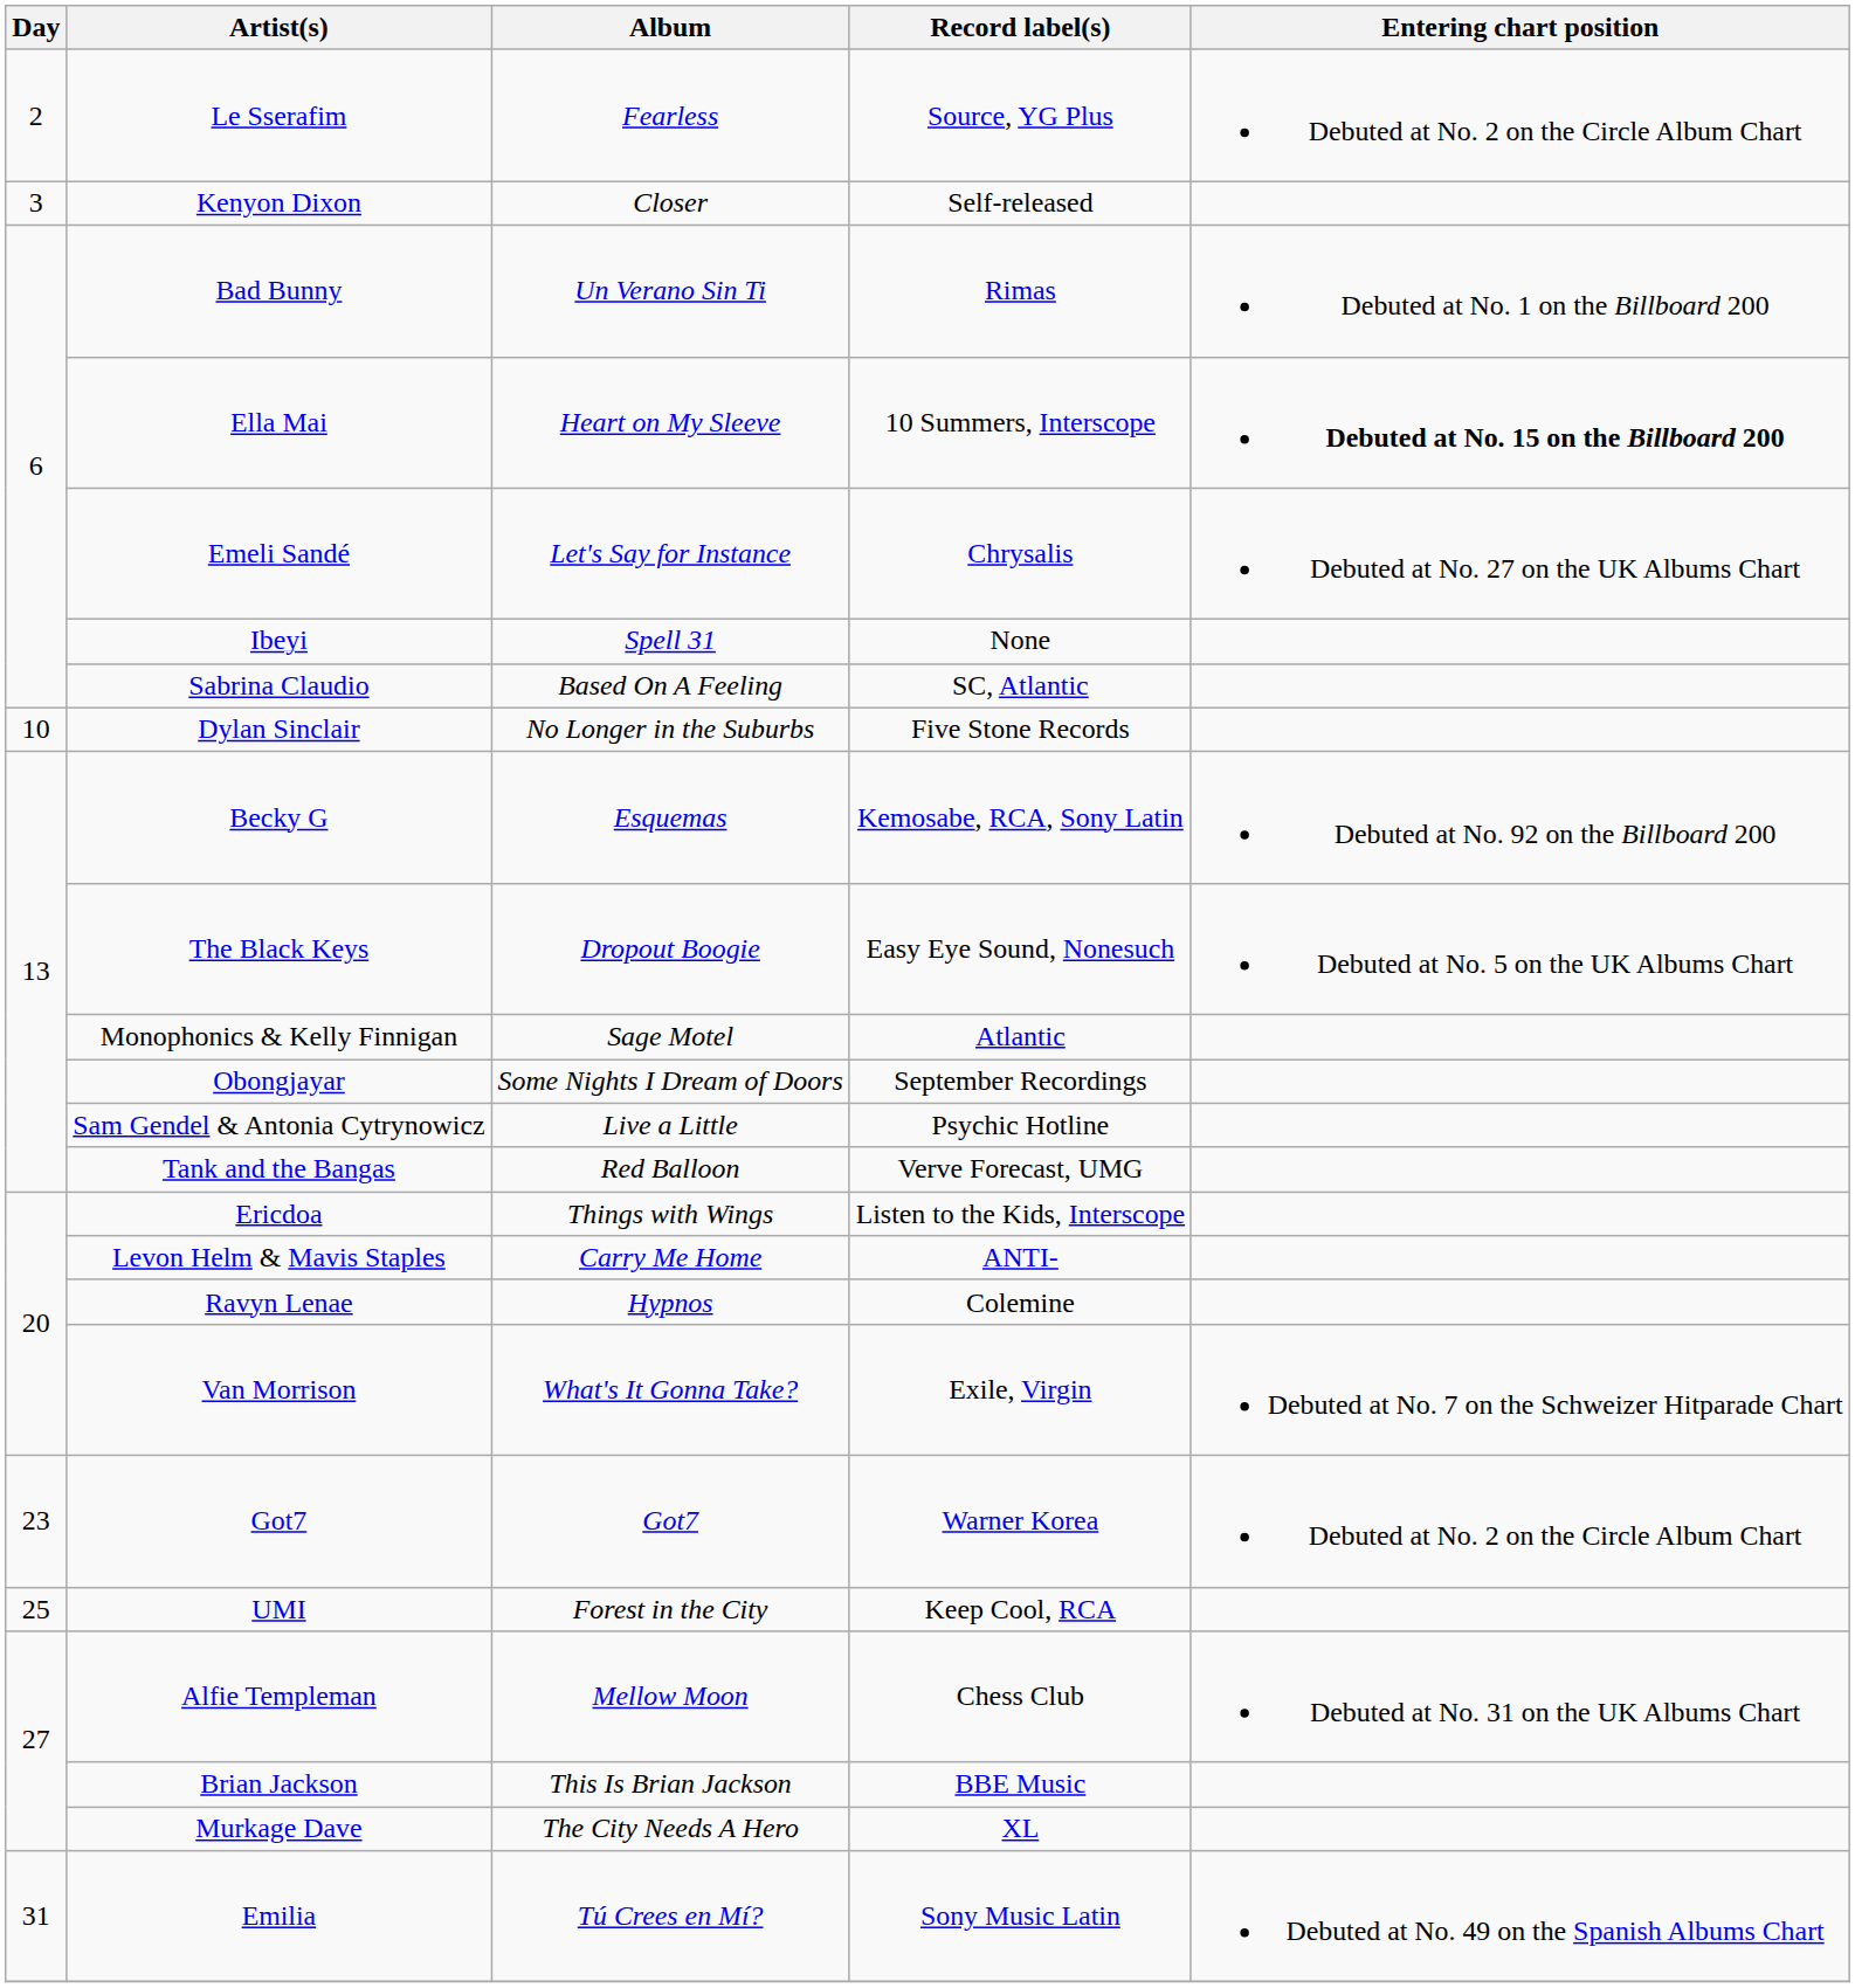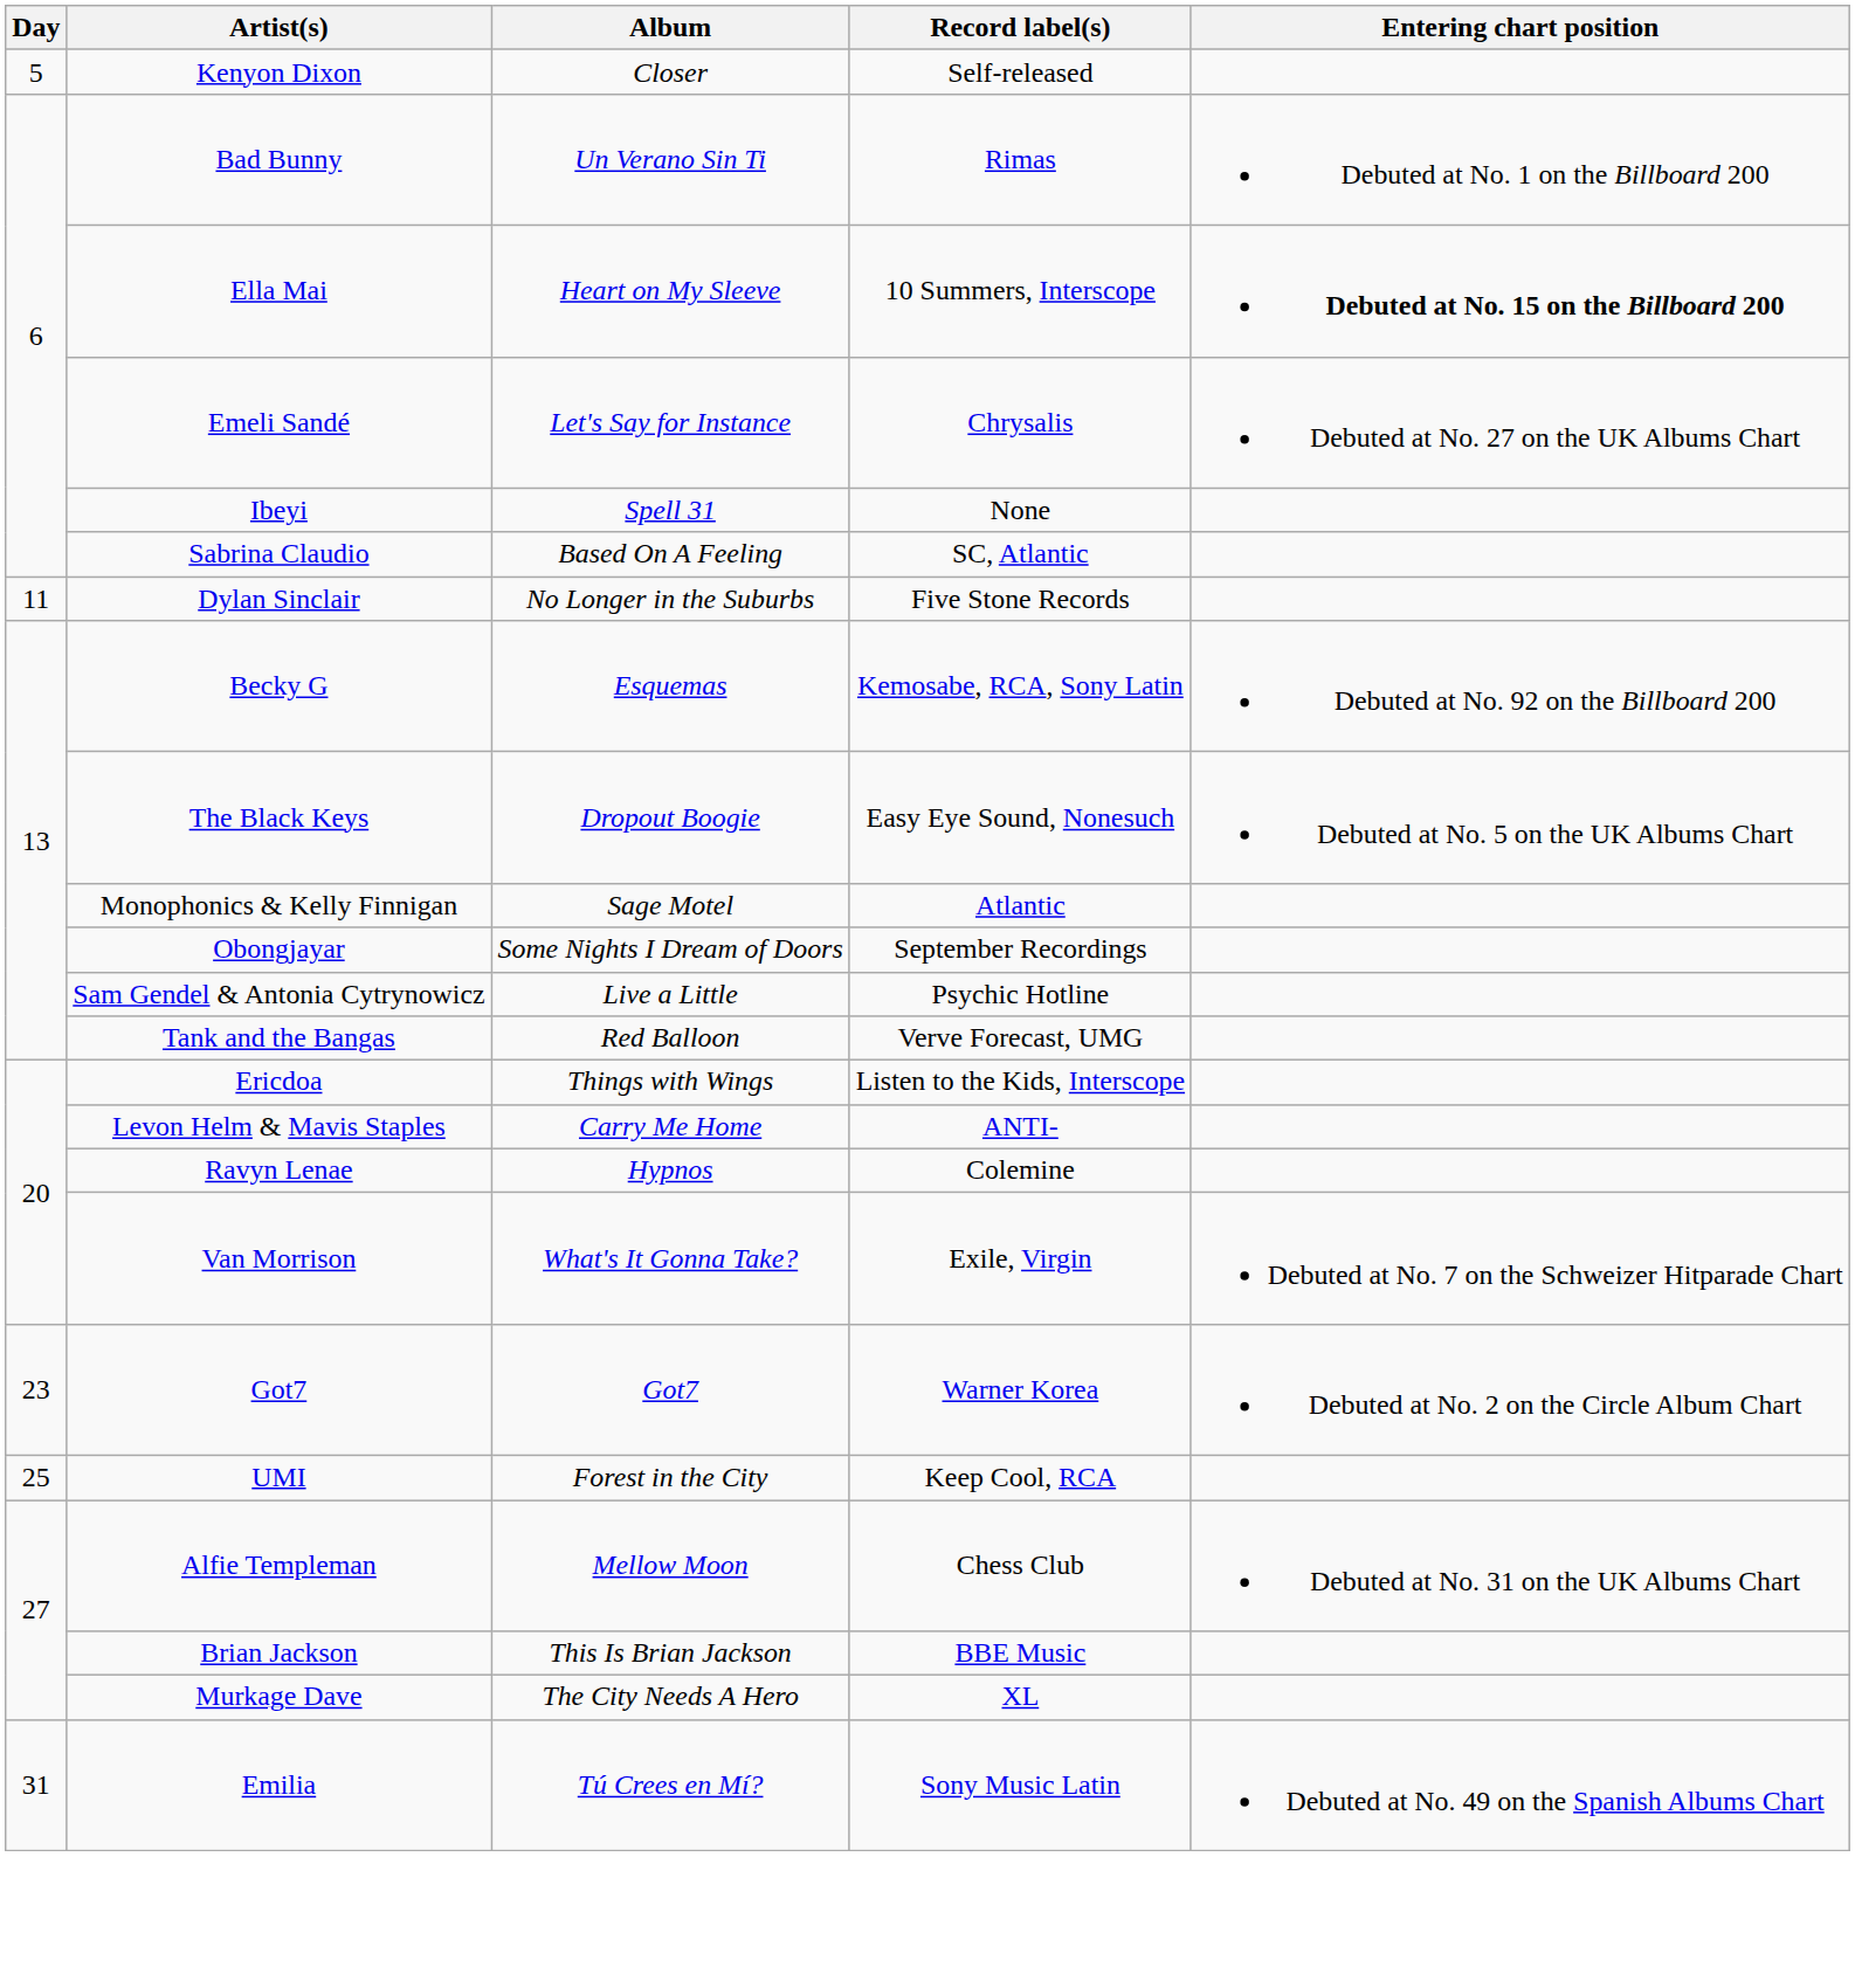- row: 2 | Le Sserafim | Fearless | Source, YG Plus | Debuted at No. 2 on the Circle Album Chart
Kenyon Dixon | Day: 3 -> 5
Dylan Sinclair | Day: 10 -> 11
